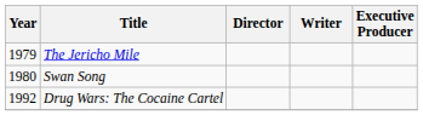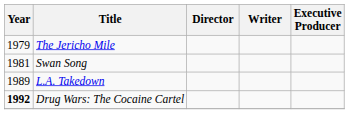Swan Song | Year: 1980 -> 1981
+ row: 1989 | L.A. Takedown
Drug Wars: The Cocaine Cartel | Year: normal -> bold
